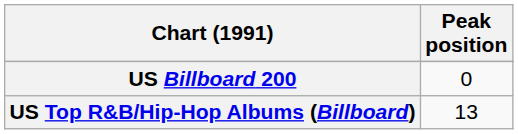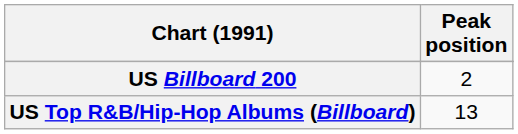US Billboard 200 | Peak position: 0 -> 2
